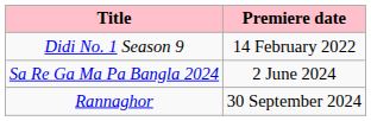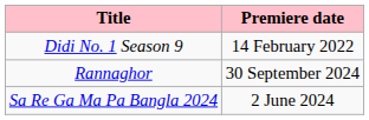rows swapped: Rannaghor <-> Sa Re Ga Ma Pa Bangla 2024
